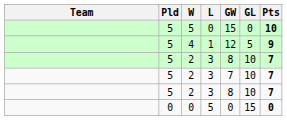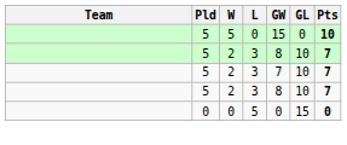- row: 5 | 4 | 1 | 12 | 5 | 9
